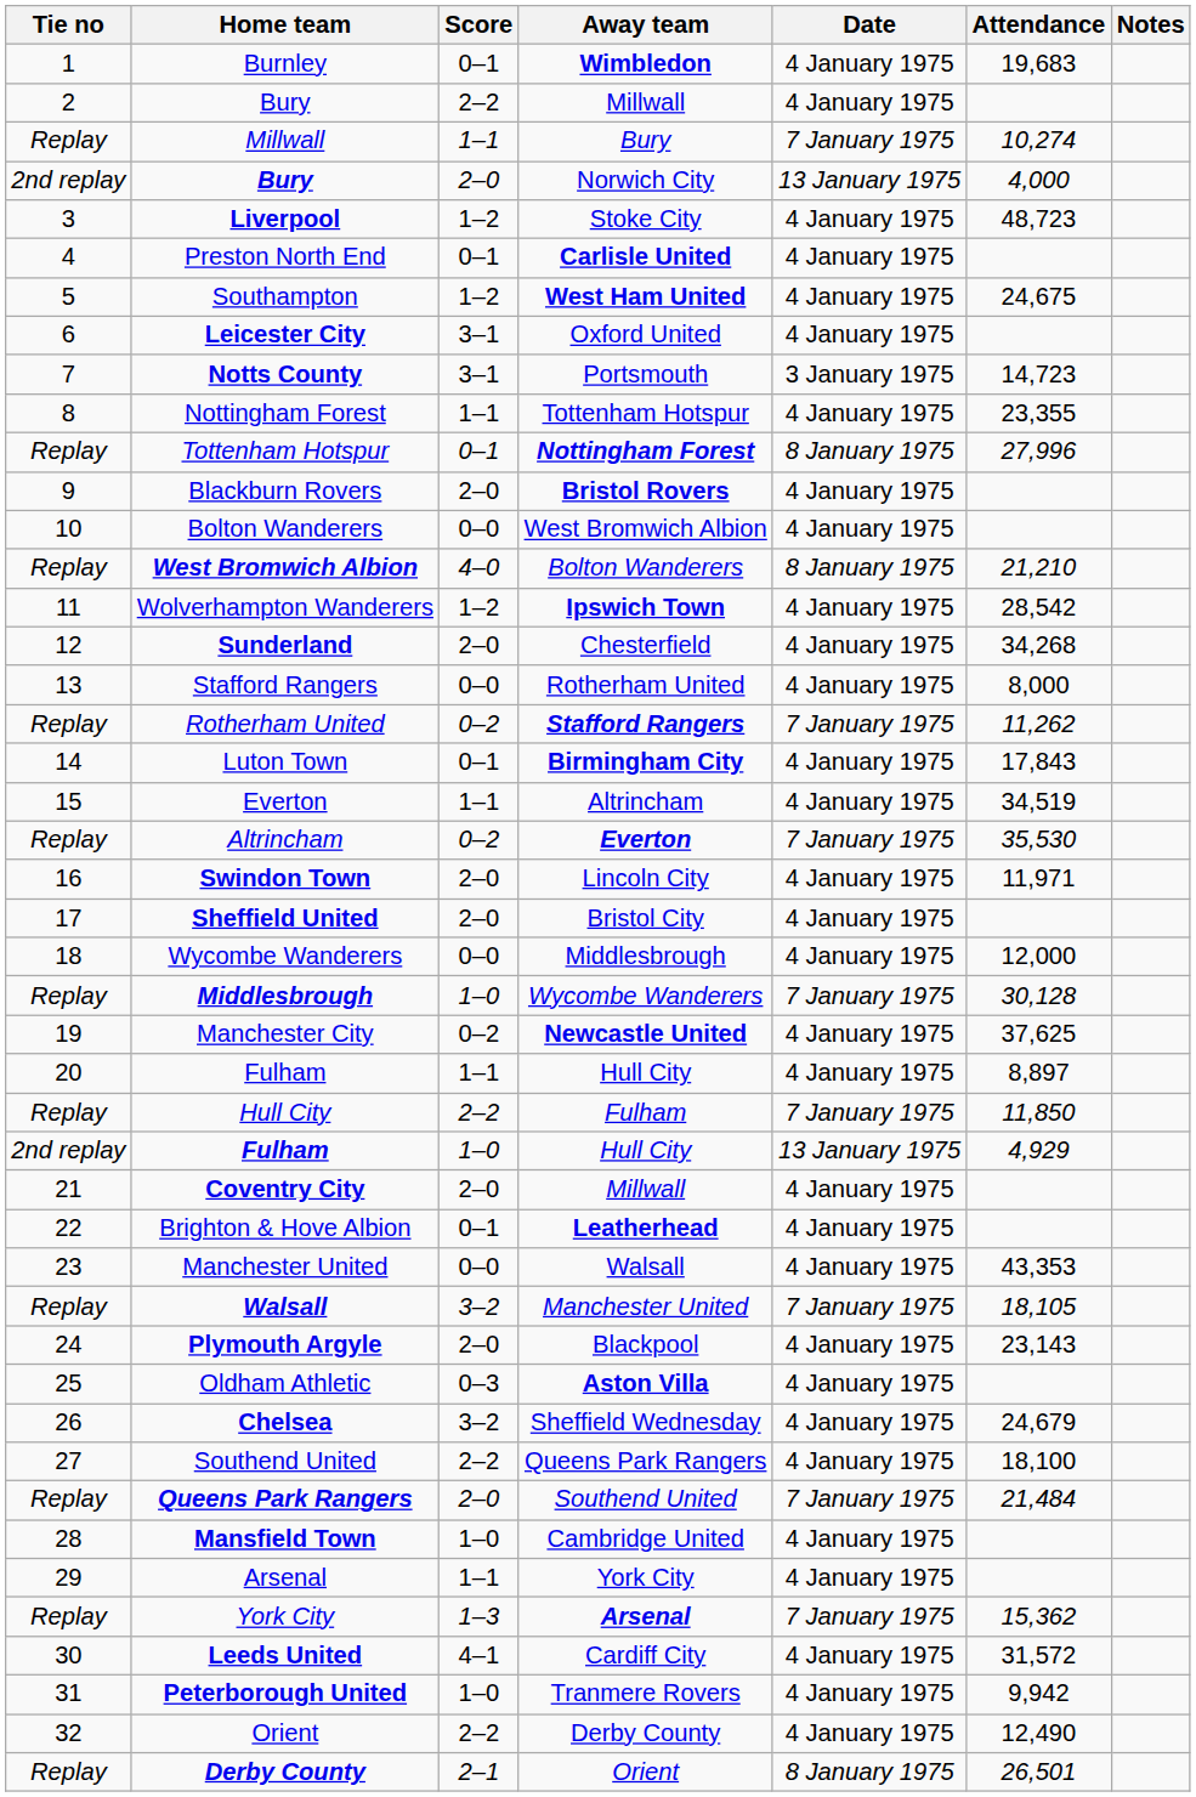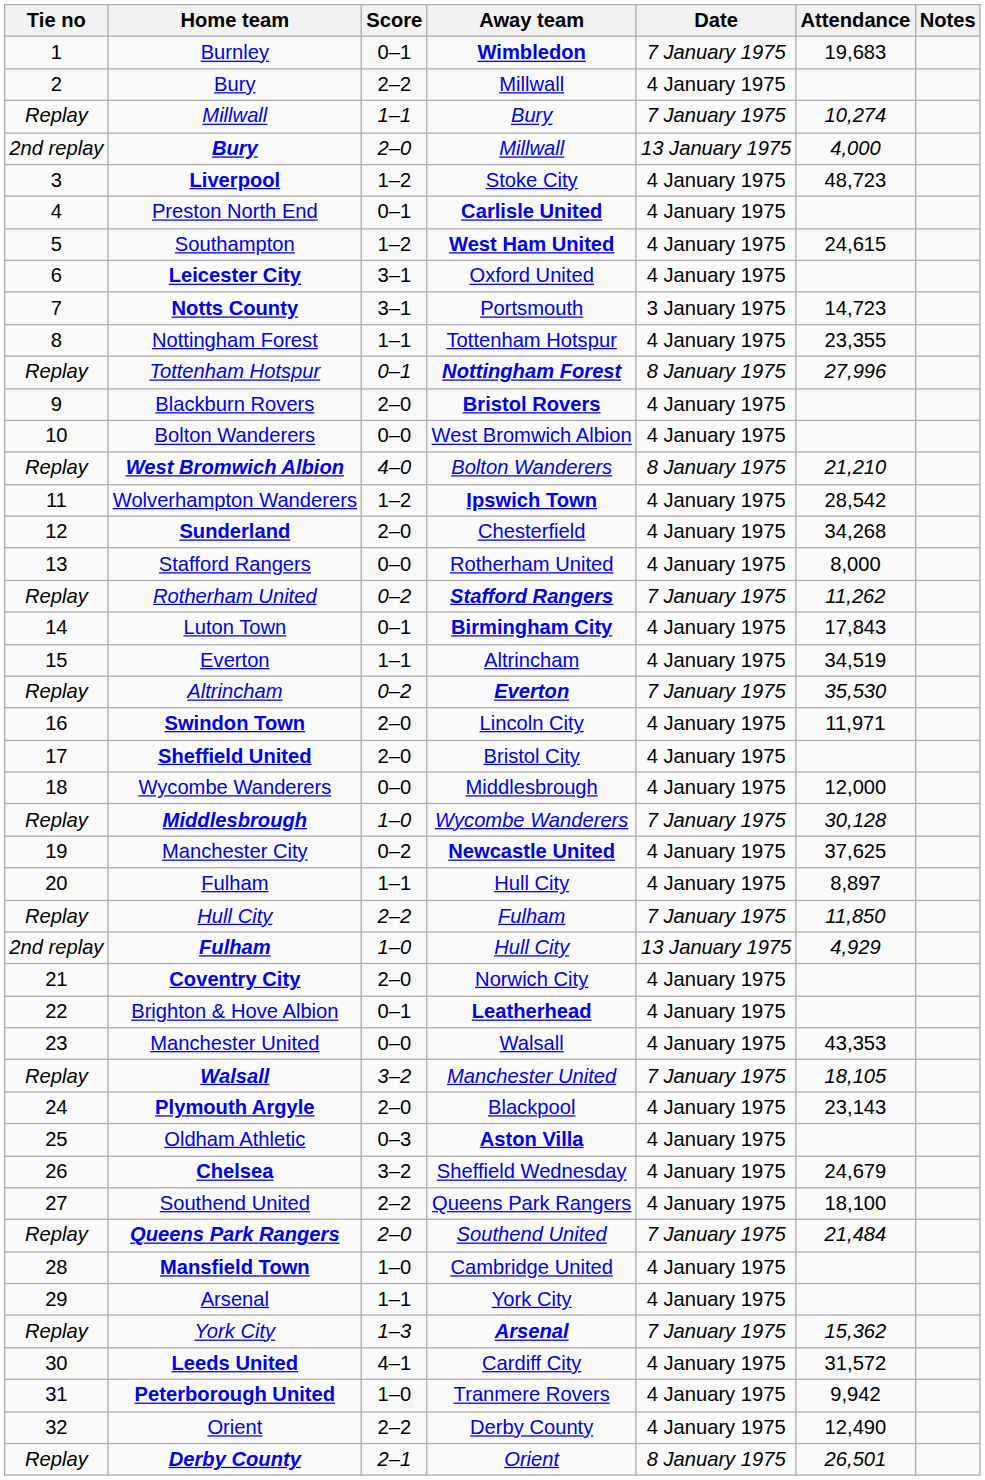Burnley | Date: 4 January 1975 -> 7 January 1975
2nd replay / Bury | Away team: Norwich City -> Millwall
Southampton | Attendance: 24,675 -> 24,615
Coventry City | Away team: Millwall -> Norwich City
